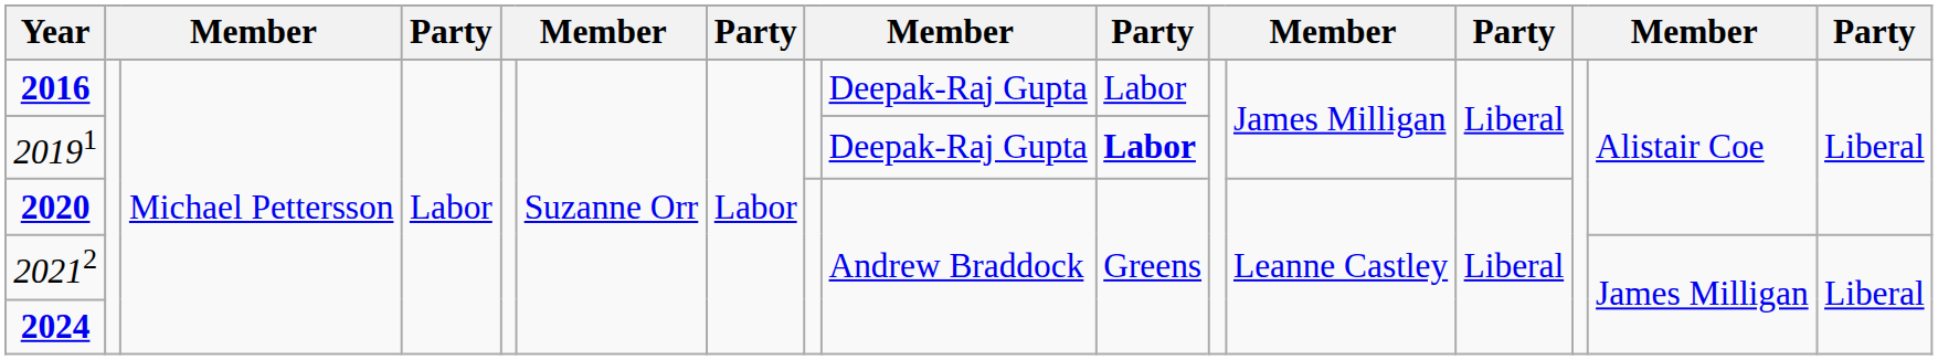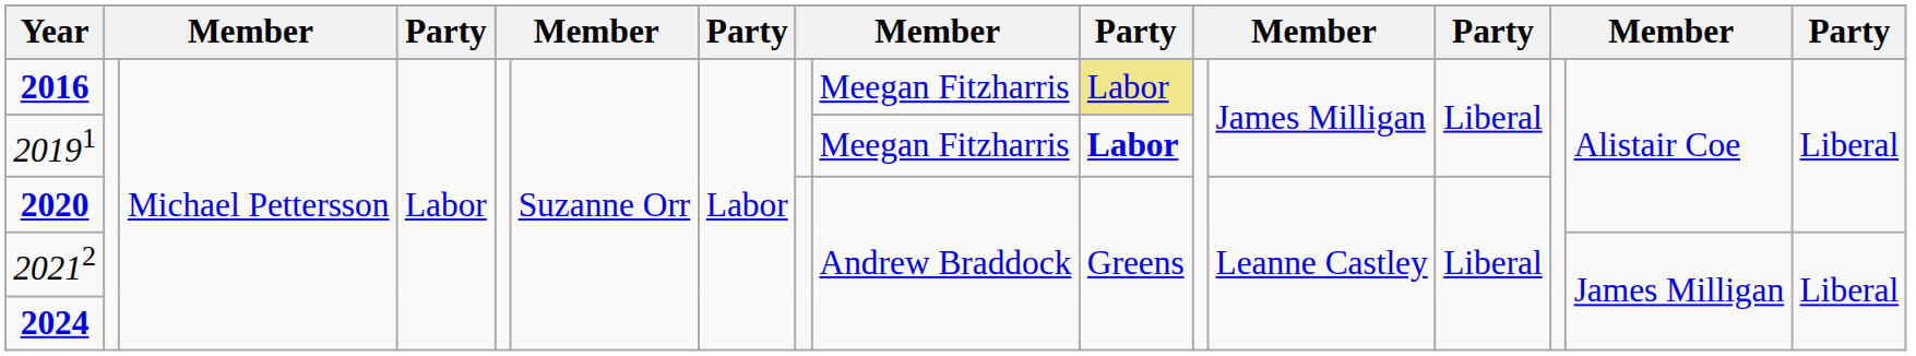2016 | column 9: Deepak-Raj Gupta -> Meegan Fitzharris
2016 | column 10: no background -> khaki background
20191 | column 9: Deepak-Raj Gupta -> Meegan Fitzharris
